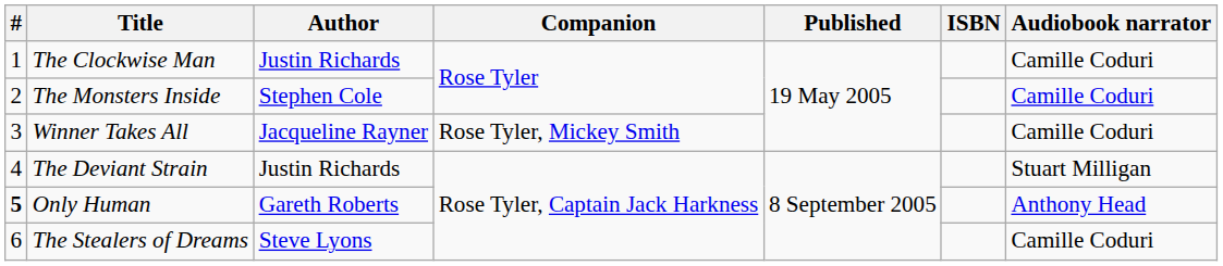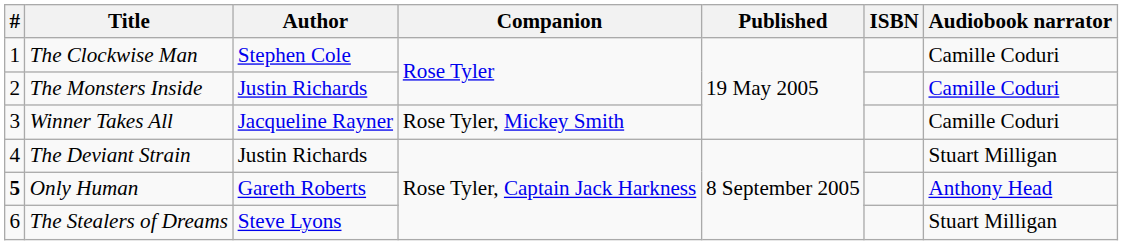The Clockwise Man | Author: Justin Richards -> Stephen Cole
The Monsters Inside | Author: Stephen Cole -> Justin Richards
The Stealers of Dreams | Audiobook narrator: Camille Coduri -> Stuart Milligan
